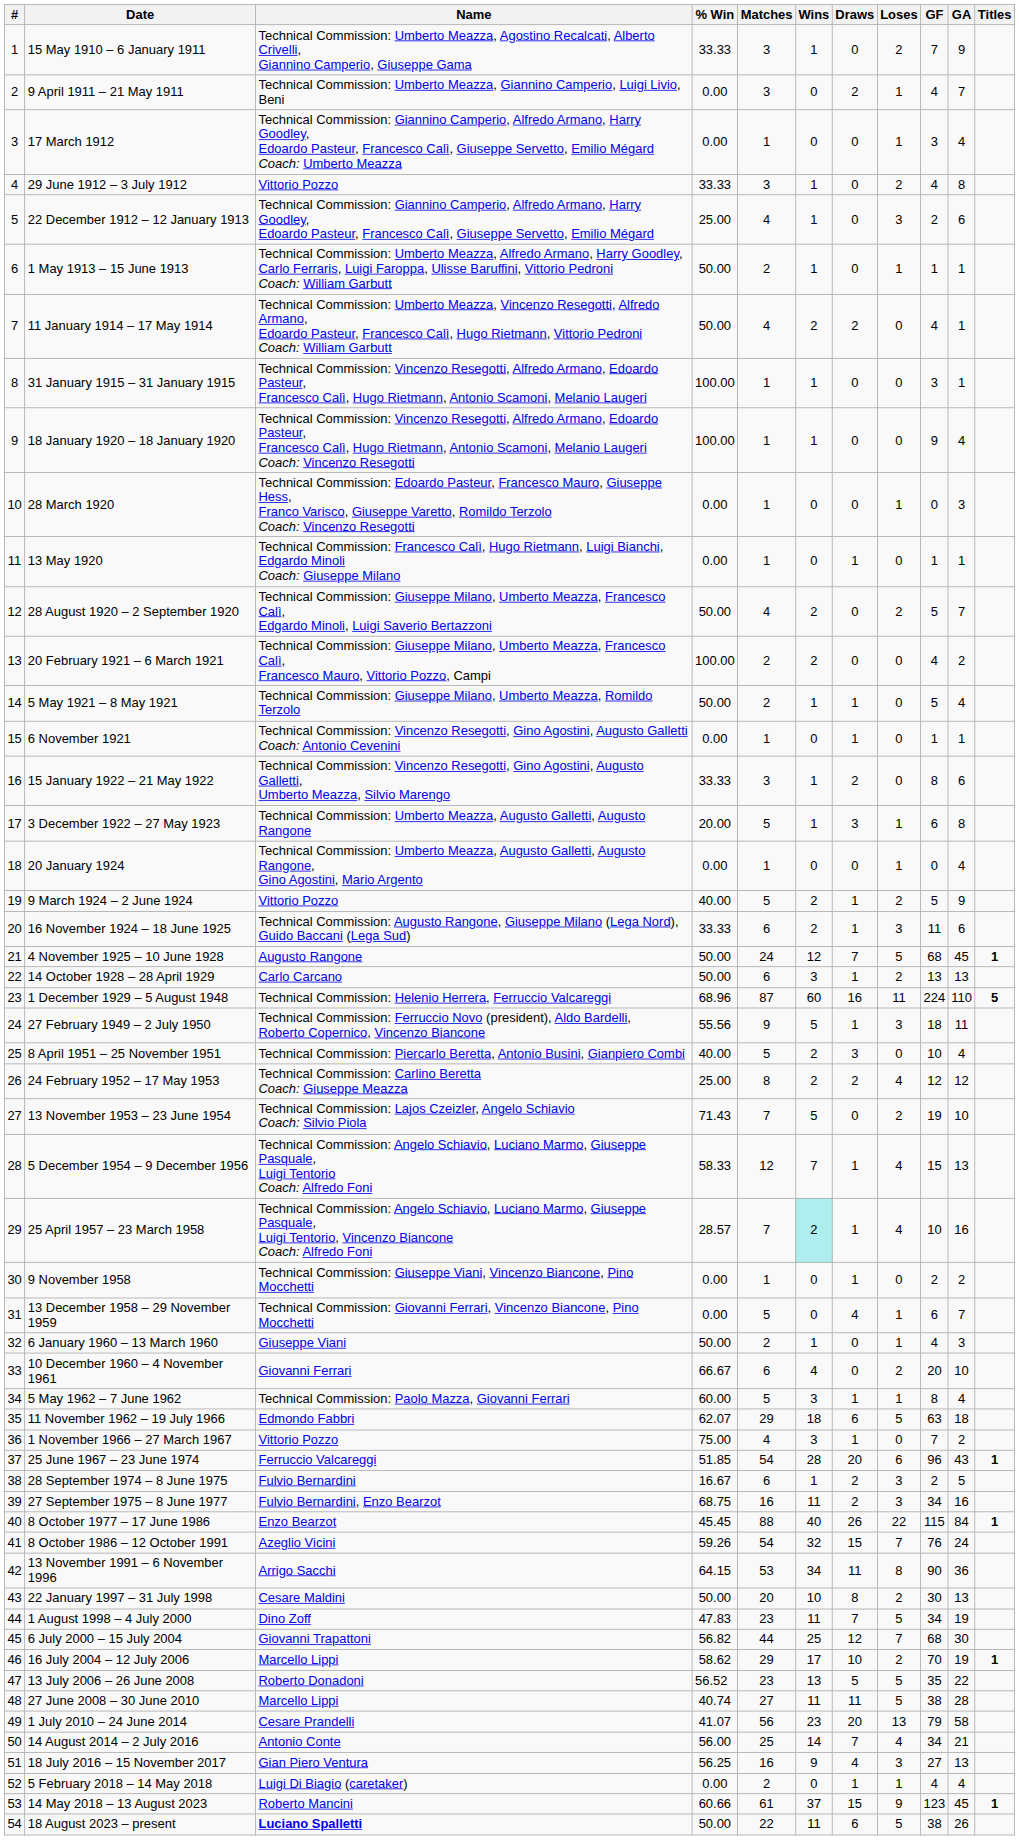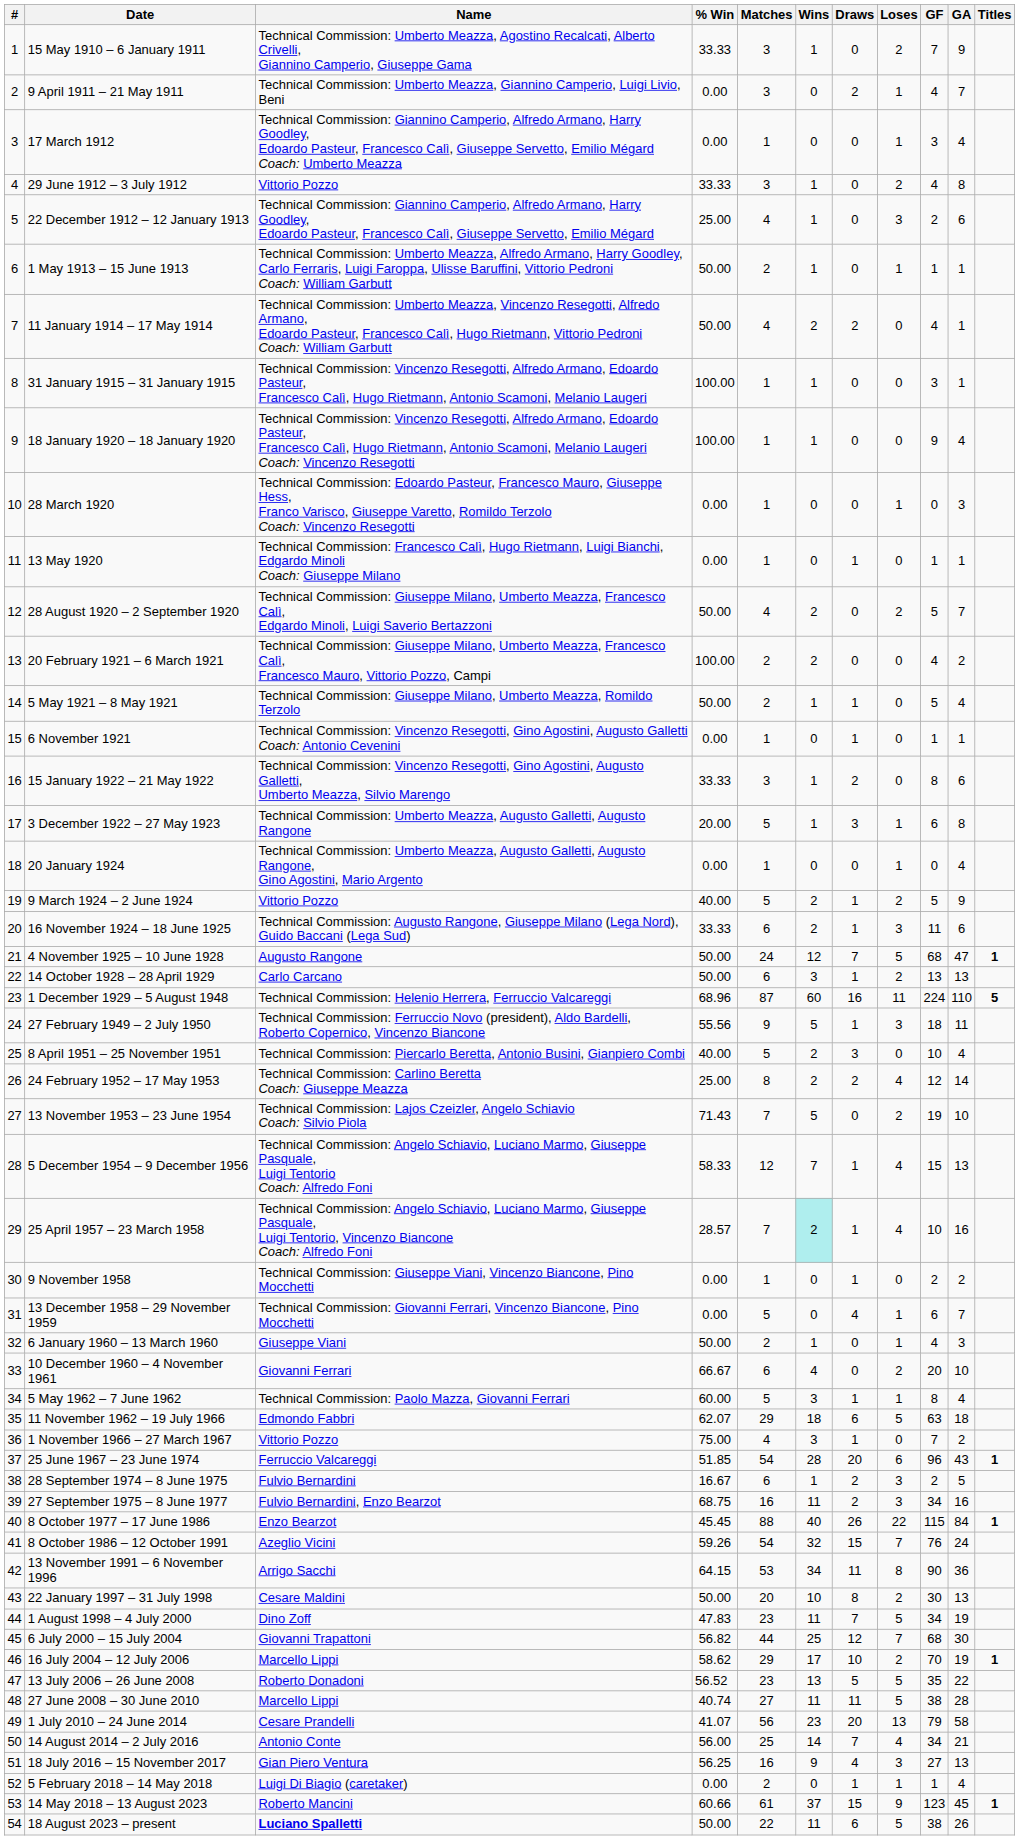4 November 1925 – 10 June 1928 | GA: 45 -> 47
24 February 1952 – 17 May 1953 | GA: 12 -> 14
5 February 2018 – 14 May 2018 | GF: 4 -> 1
